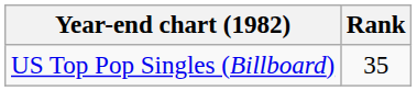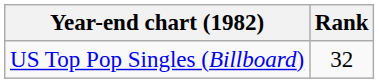US Top Pop Singles (Billboard) | Rank: 35 -> 32
